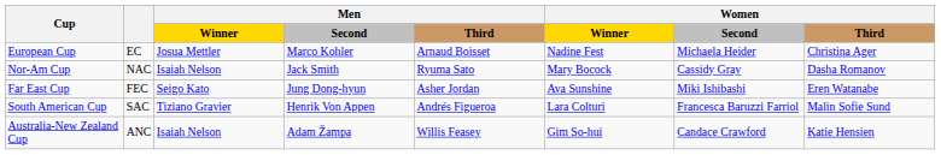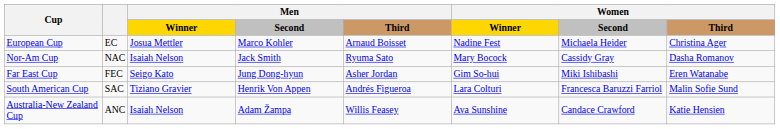Far East Cup | Women / Winner: Ava Sunshine -> Gim So-hui
Australia-New Zealand Cup | Women / Winner: Gim So-hui -> Ava Sunshine
